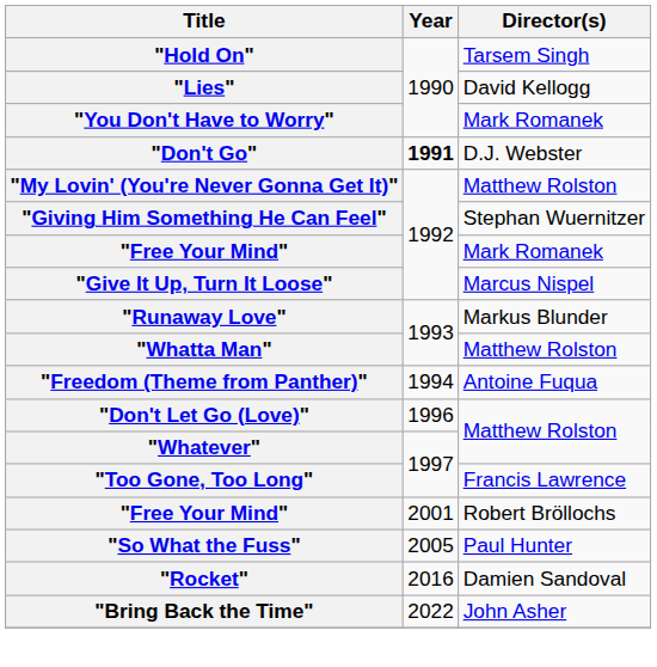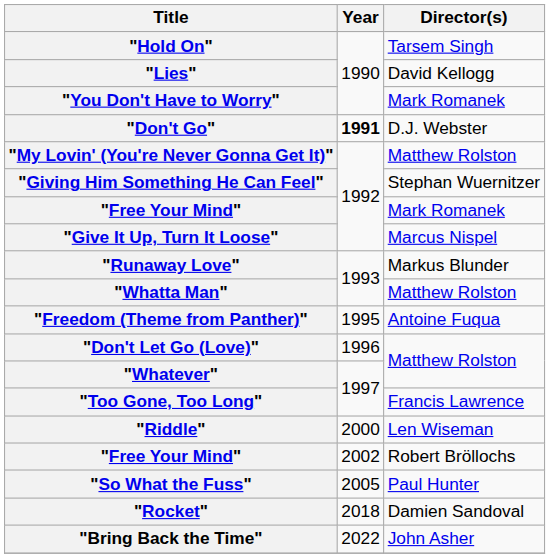"Freedom (Theme from Panther)" | Year: 1994 -> 1995
+ row: "Riddle" | 2000 | Len Wiseman
"Free Your Mind" / Robert Bröllochs | Year: 2001 -> 2002
"Rocket" | Year: 2016 -> 2018
